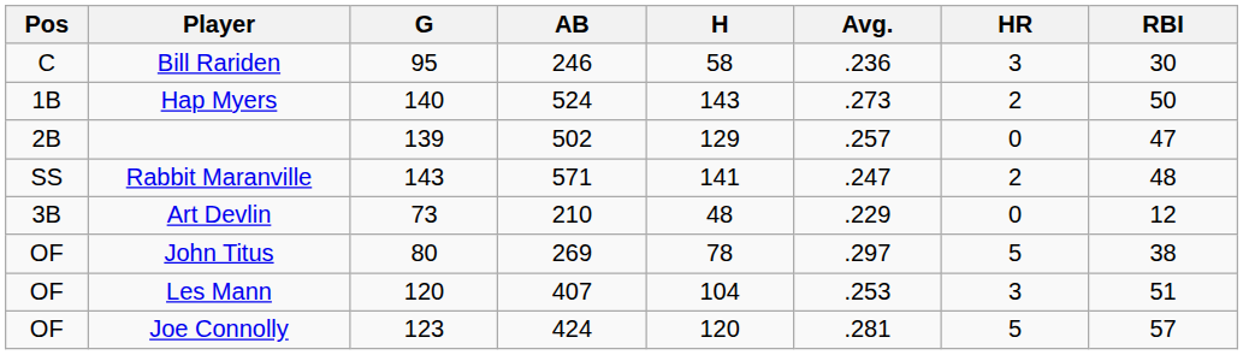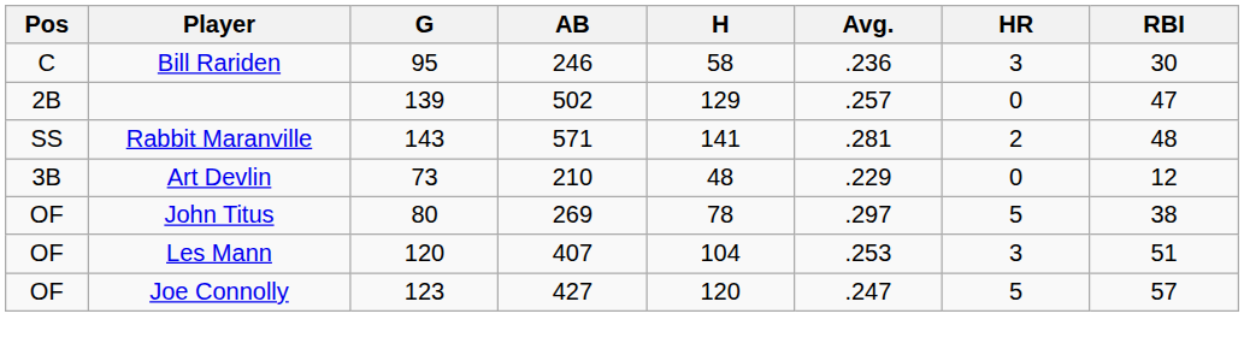- row: 1B | Hap Myers | 140 | 524 | 143 | .273 | 2 | 50
Rabbit Maranville | Avg.: .247 -> .281
Joe Connolly | AB: 424 -> 427
Joe Connolly | Avg.: .281 -> .247
